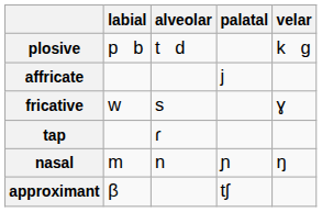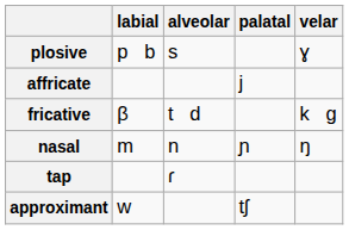plosive | alveolar: t d -> s
plosive | velar: k ɡ -> ɣ
fricative | labial: w -> β
fricative | alveolar: s -> t d
fricative | velar: ɣ -> k ɡ
rows swapped: nasal <-> tap
approximant | labial: β -> w
